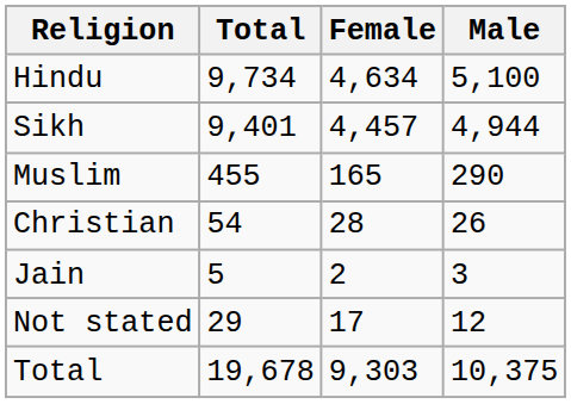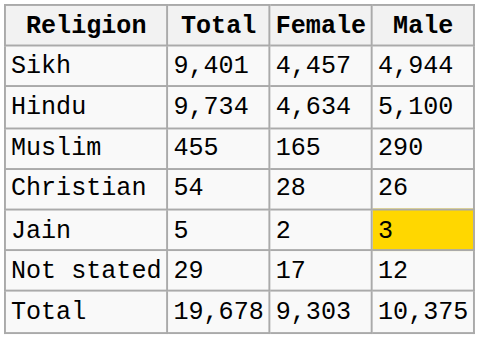rows swapped: Hindu <-> Sikh
Jain | Male: no background -> gold background
